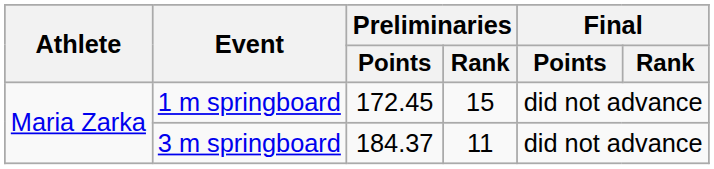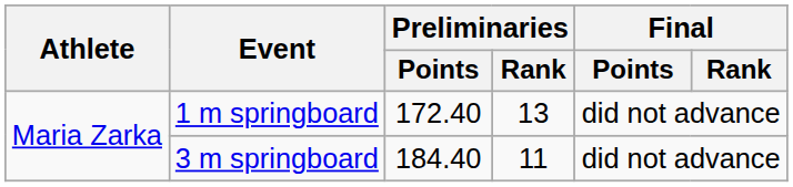1 m springboard | Preliminaries / Points: 172.45 -> 172.40
1 m springboard | Preliminaries / Rank: 15 -> 13
3 m springboard | Preliminaries / Points: 184.37 -> 184.40
